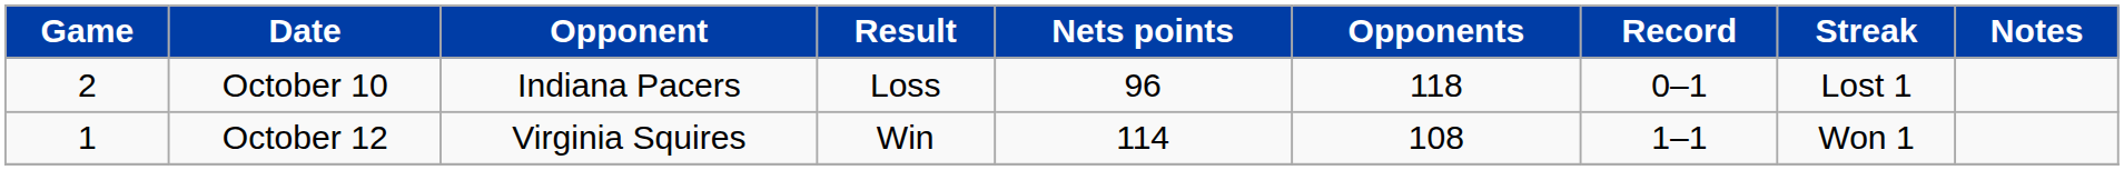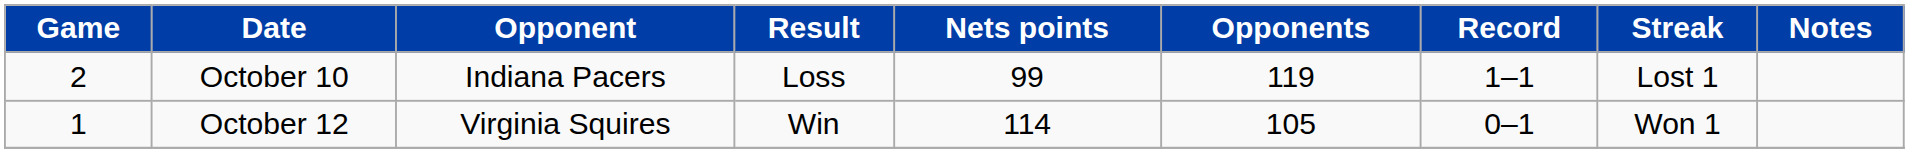October 10 | Nets points: 96 -> 99
October 10 | Opponents: 118 -> 119
October 10 | Record: 0–1 -> 1–1
October 12 | Opponents: 108 -> 105
October 12 | Record: 1–1 -> 0–1
